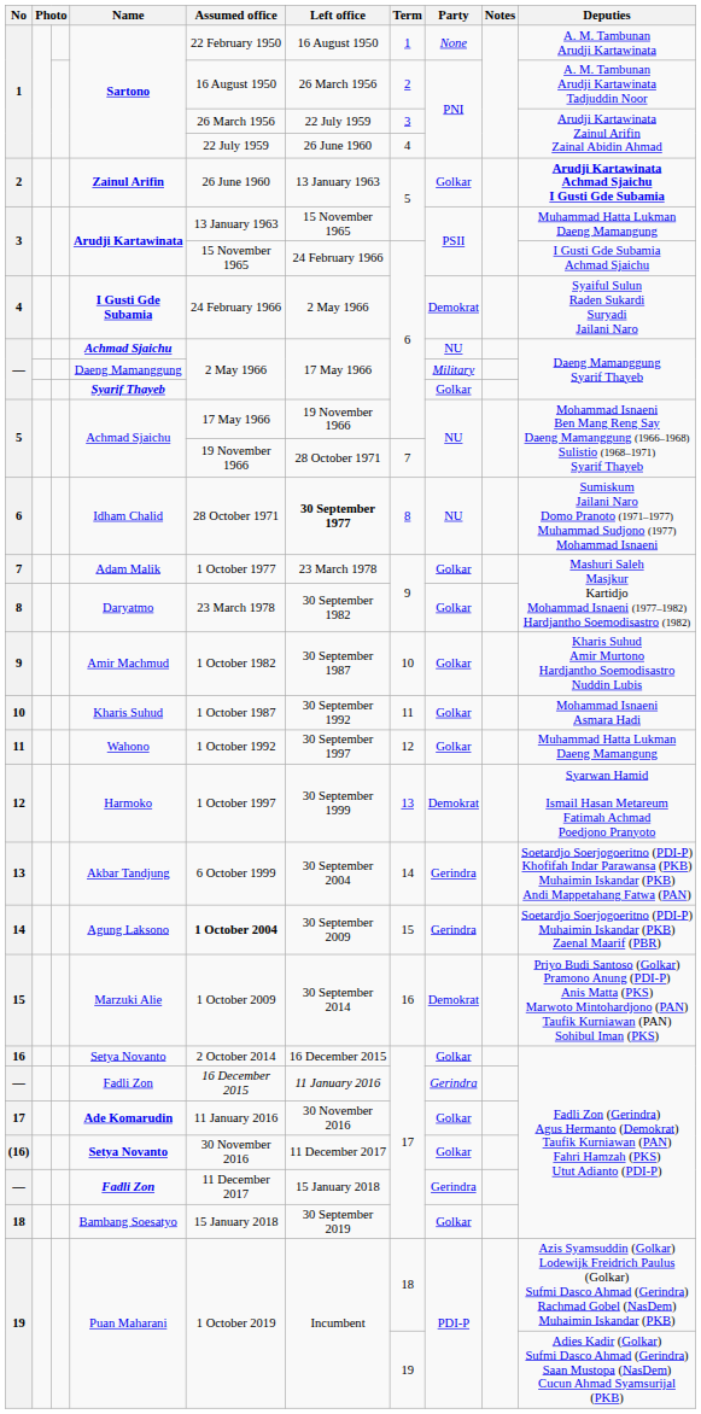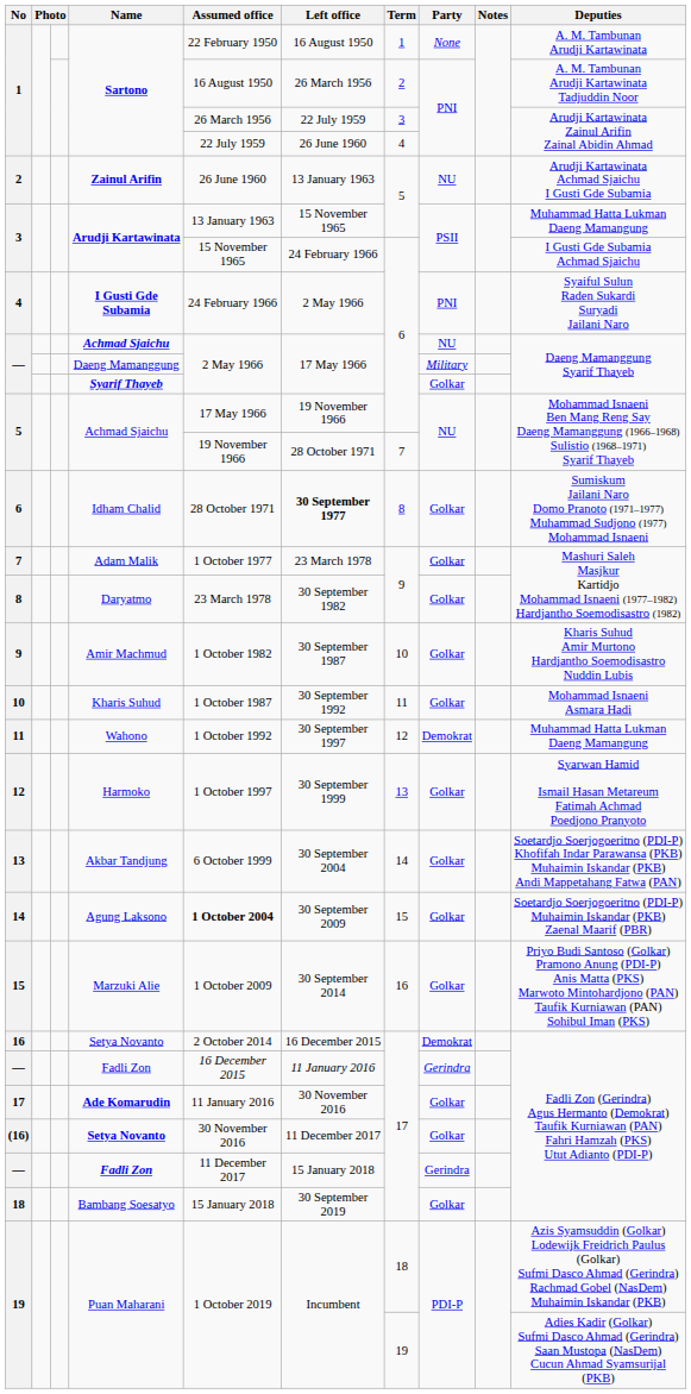Zainul Arifin | Party: Golkar -> NU
Zainul Arifin | Deputies: bold -> normal
I Gusti Gde Subamia | Party: Demokrat -> PNI
Idham Chalid | Party: NU -> Golkar
Wahono | Party: Golkar -> Demokrat
Harmoko | Party: Demokrat -> Golkar
Akbar Tandjung | Party: Gerindra -> Golkar
Agung Laksono | Party: Gerindra -> Golkar
Marzuki Alie | Party: Demokrat -> Golkar
16 / Setya Novanto | Party: Golkar -> Demokrat
